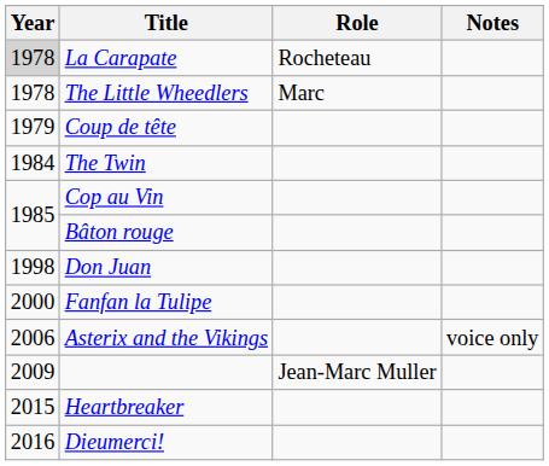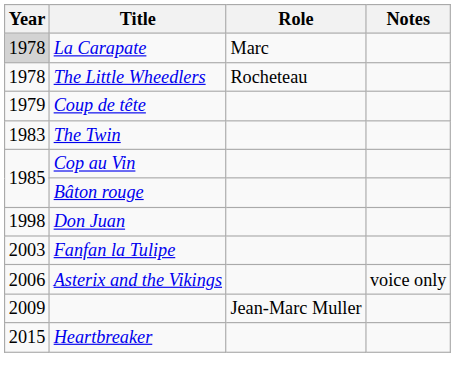La Carapate | Role: Rocheteau -> Marc
The Little Wheedlers | Role: Marc -> Rocheteau
The Twin | Year: 1984 -> 1983
Fanfan la Tulipe | Year: 2000 -> 2003
- row: 2016 | Dieumerci!
